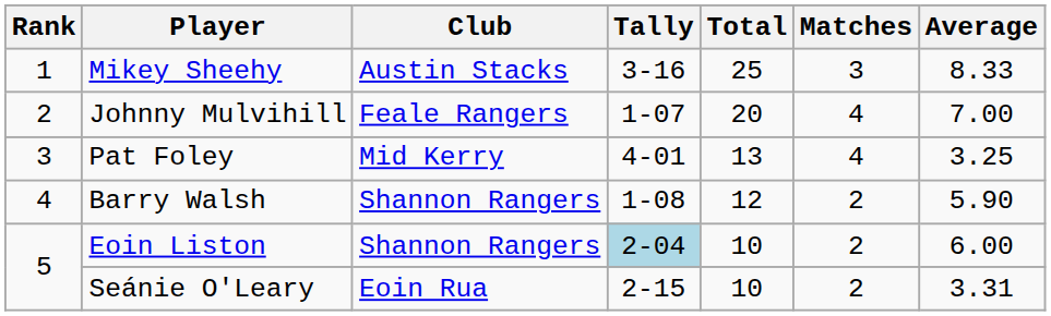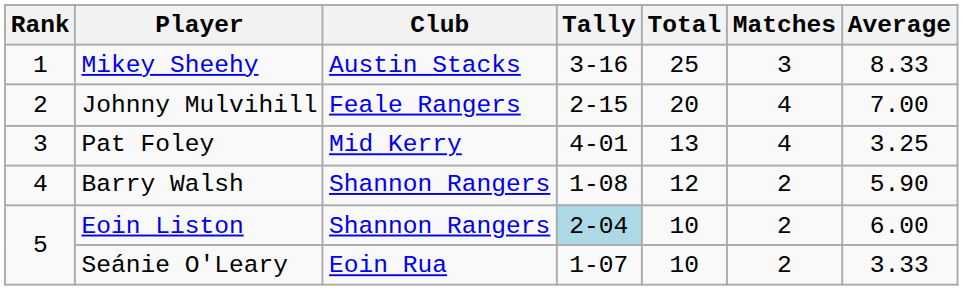Johnny Mulvihill | Tally: 1-07 -> 2-15
Seánie O'Leary | Tally: 2-15 -> 1-07
Seánie O'Leary | Average: 3.31 -> 3.33
